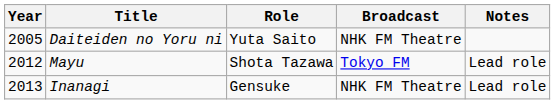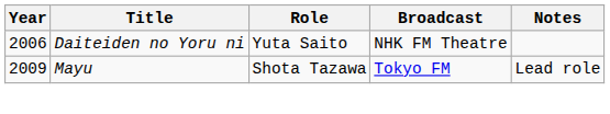Daiteiden no Yoru ni | Year: 2005 -> 2006
Mayu | Year: 2012 -> 2009
- row: 2013 | Inanagi | Gensuke | NHK FM Theatre | Lead role
